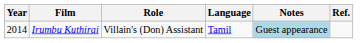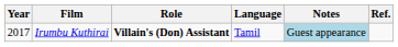Irumbu Kuthirai | Year: 2014 -> 2017
Irumbu Kuthirai | Role: normal -> bold
